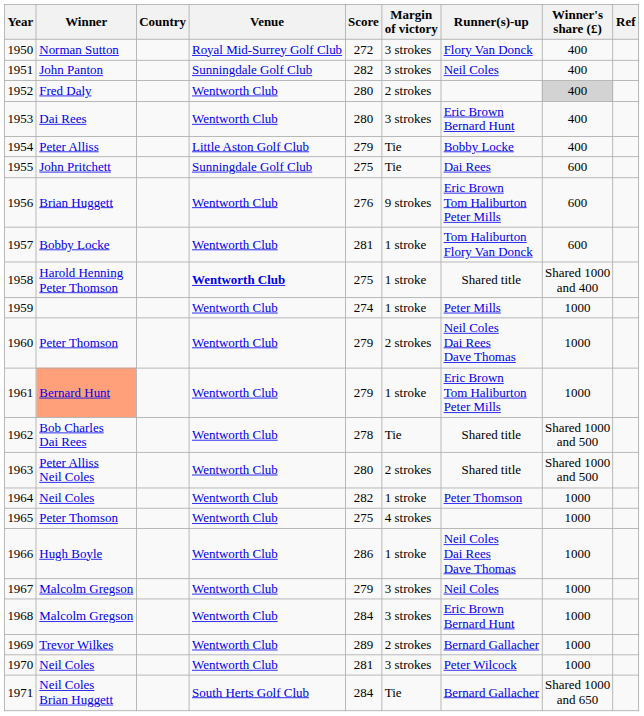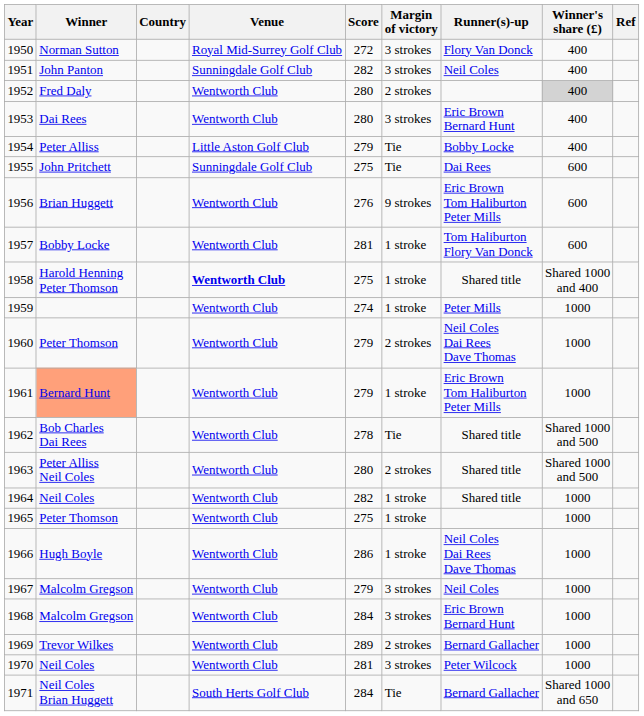1964 | Runner(s)-up: Peter Thomson -> Shared title
1965 | Margin of victory: 4 strokes -> 1 stroke
